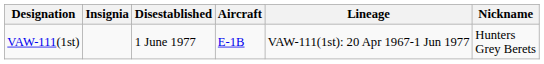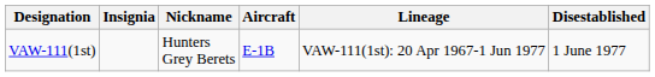columns swapped: Nickname <-> Disestablished
